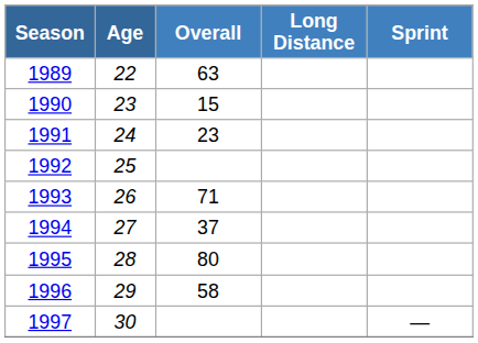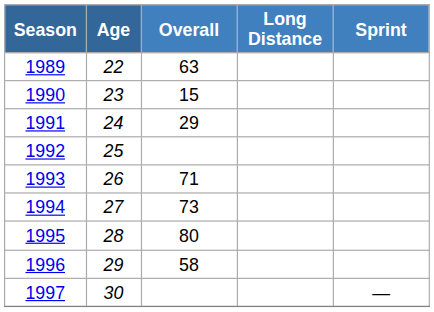1991 | Overall: 23 -> 29
1994 | Overall: 37 -> 73
